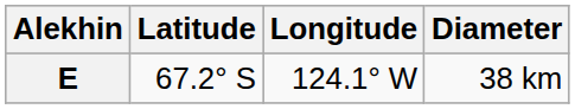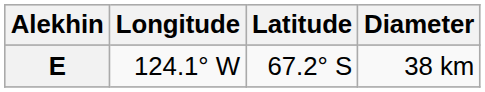columns swapped: Latitude <-> Longitude
